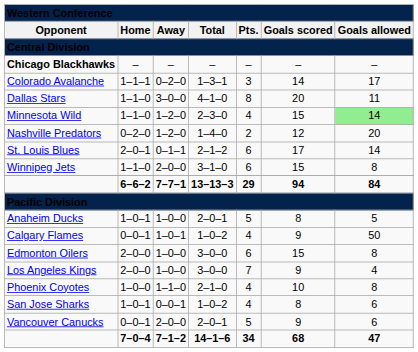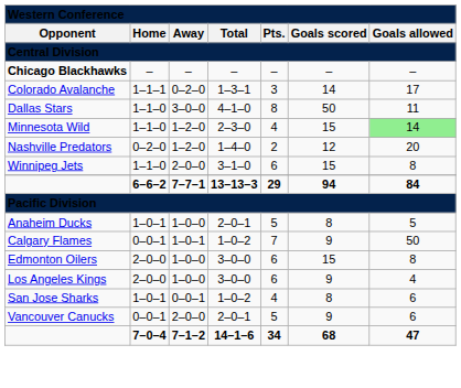Dallas Stars | column 6: 20 -> 50
- row: St. Louis Blues | 2–0–1 | 0–1–1 | 2–1–2 | 6 | 17 | 14
Calgary Flames | column 5: 4 -> 7
Los Angeles Kings | column 5: 7 -> 6
- row: Phoenix Coyotes | 1–0–0 | 1–1–0 | 2–1–0 | 4 | 10 | 8
